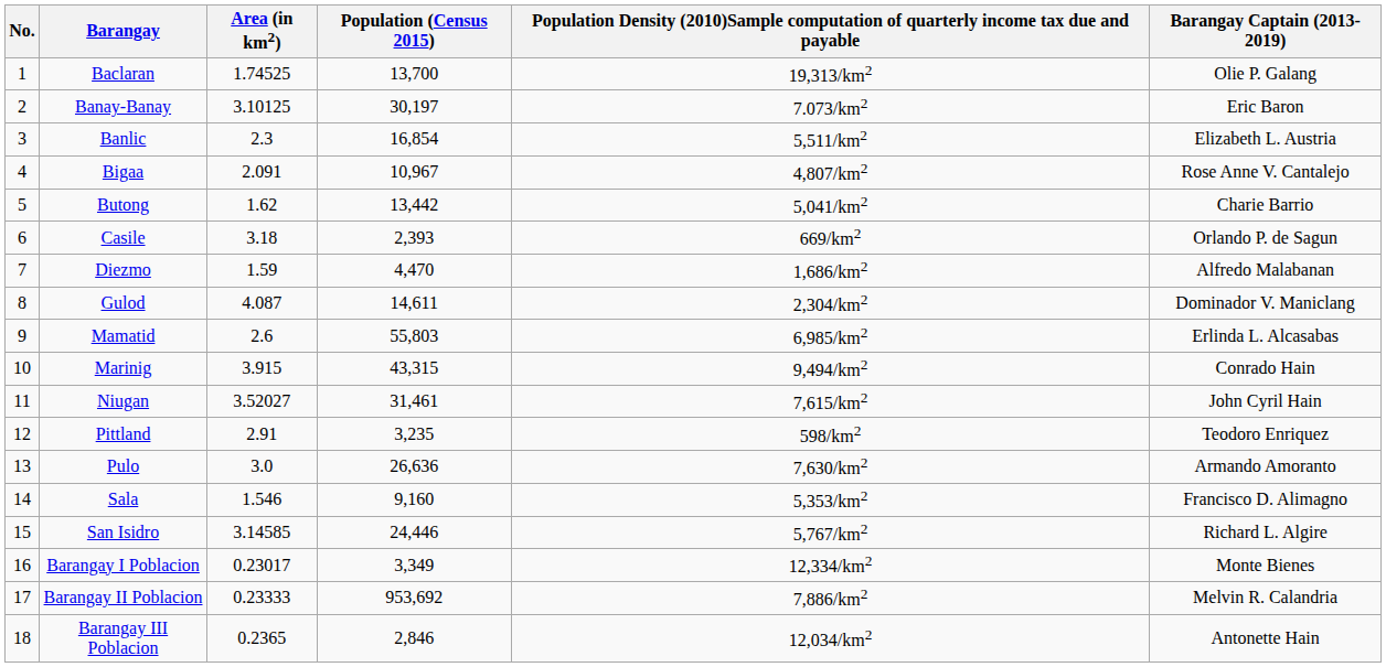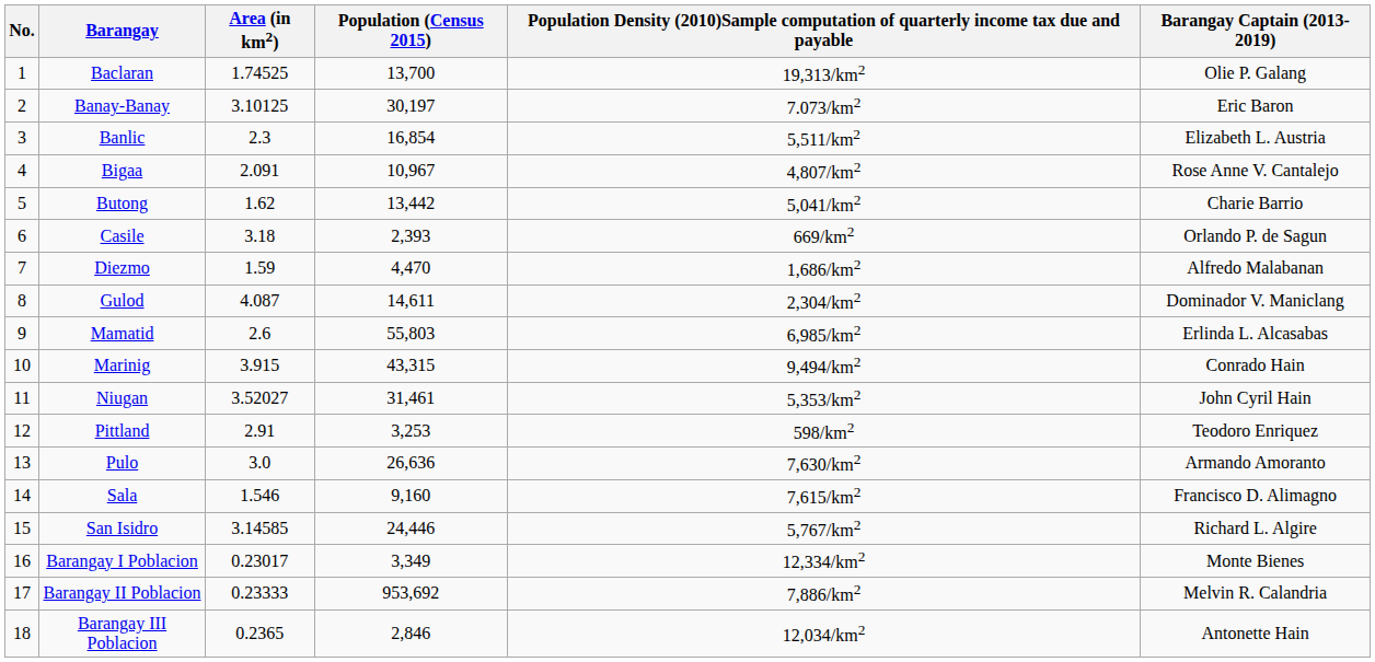Niugan | column 5: 7,615/km2 -> 5,353/km2
Pittland | Population (Census 2015): 3,235 -> 3,253
Sala | column 5: 5,353/km2 -> 7,615/km2
